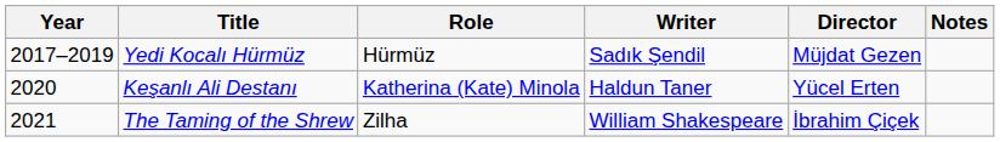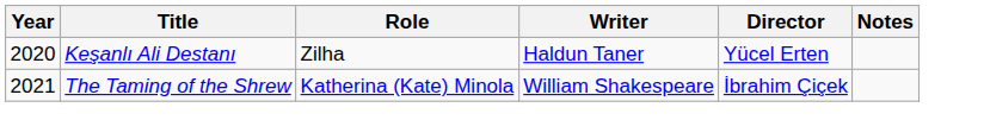- row: 2017–2019 | Yedi Kocalı Hürmüz | Hürmüz | Sadık Şendil | Müjdat Gezen
Keşanlı Ali Destanı | Role: Katherina (Kate) Minola -> Zilha
The Taming of the Shrew | Role: Zilha -> Katherina (Kate) Minola
